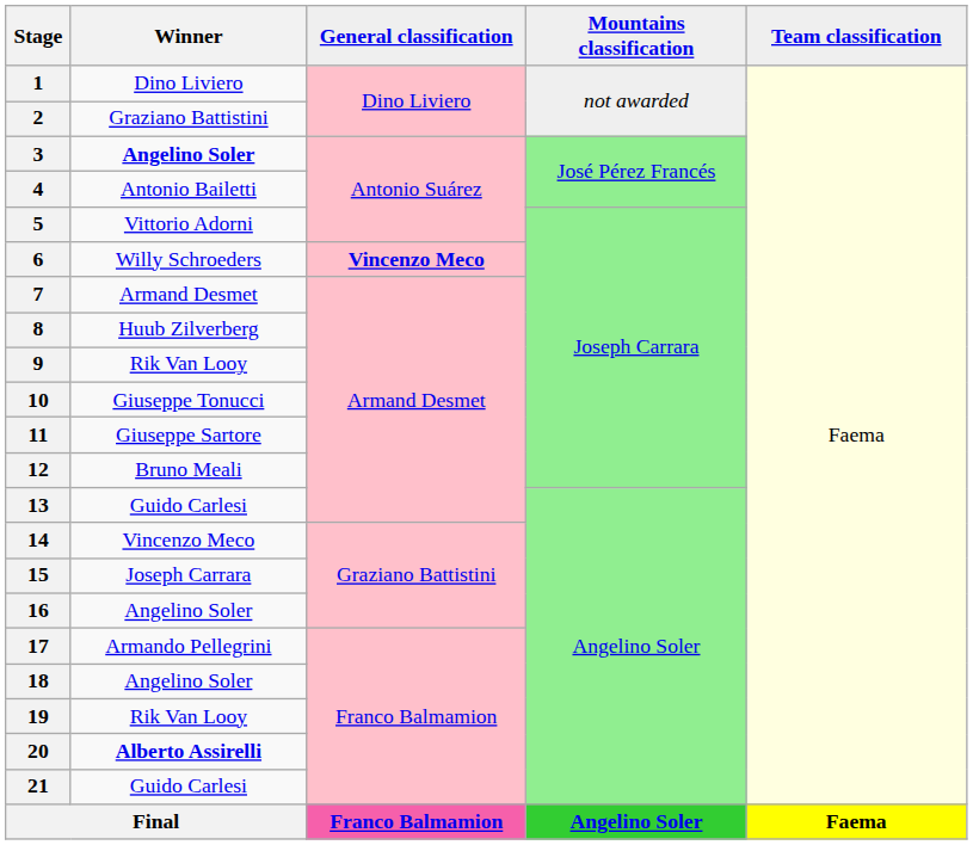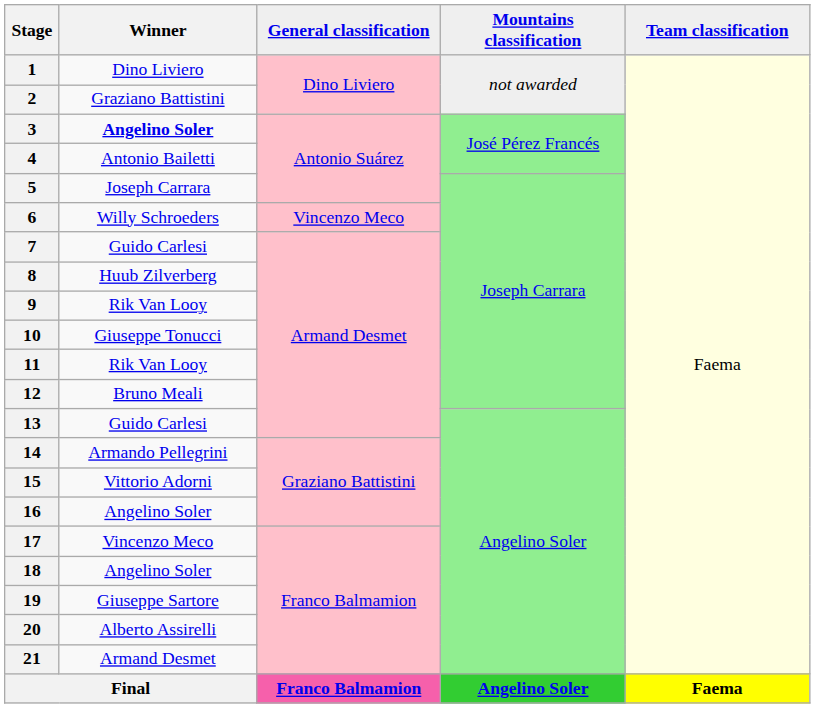5 | Winner: Vittorio Adorni -> Joseph Carrara
6 | General classification: bold -> normal
7 | Winner: Armand Desmet -> Guido Carlesi
11 | Winner: Giuseppe Sartore -> Rik Van Looy
14 | Winner: Vincenzo Meco -> Armando Pellegrini
15 | Winner: Joseph Carrara -> Vittorio Adorni
17 | Winner: Armando Pellegrini -> Vincenzo Meco
19 | Winner: Rik Van Looy -> Giuseppe Sartore
20 | Winner: bold -> normal
21 | Winner: Guido Carlesi -> Armand Desmet
